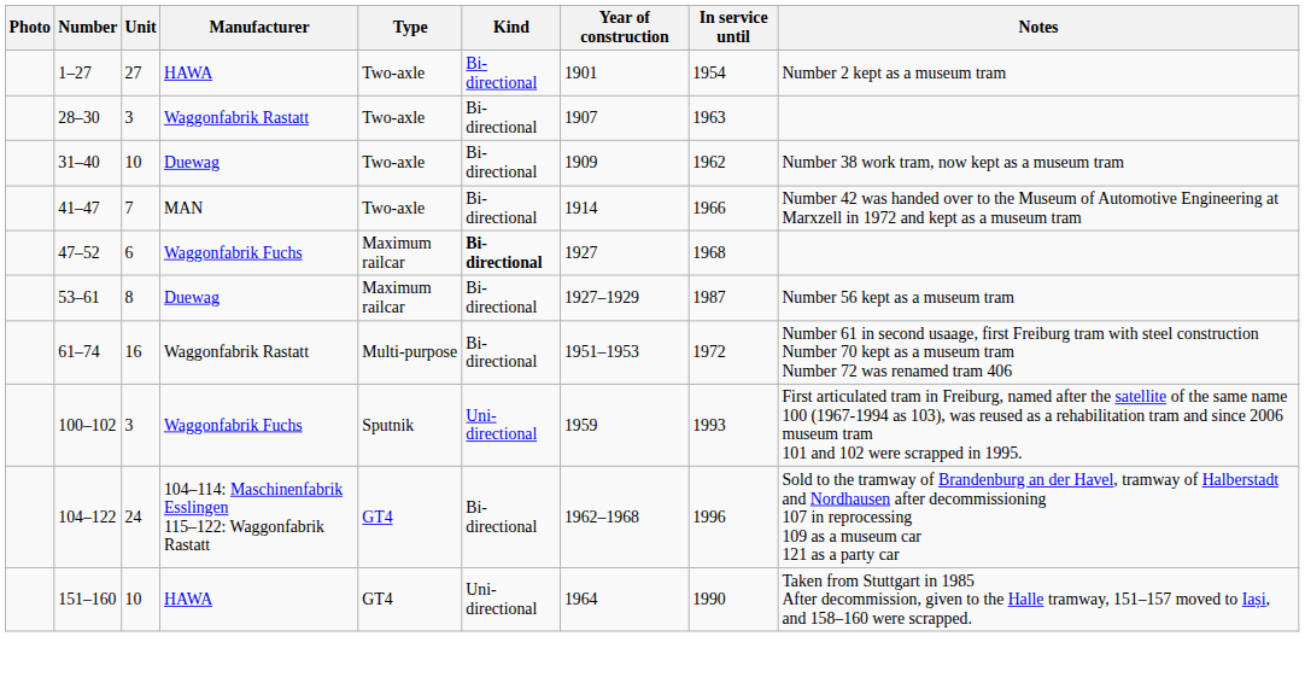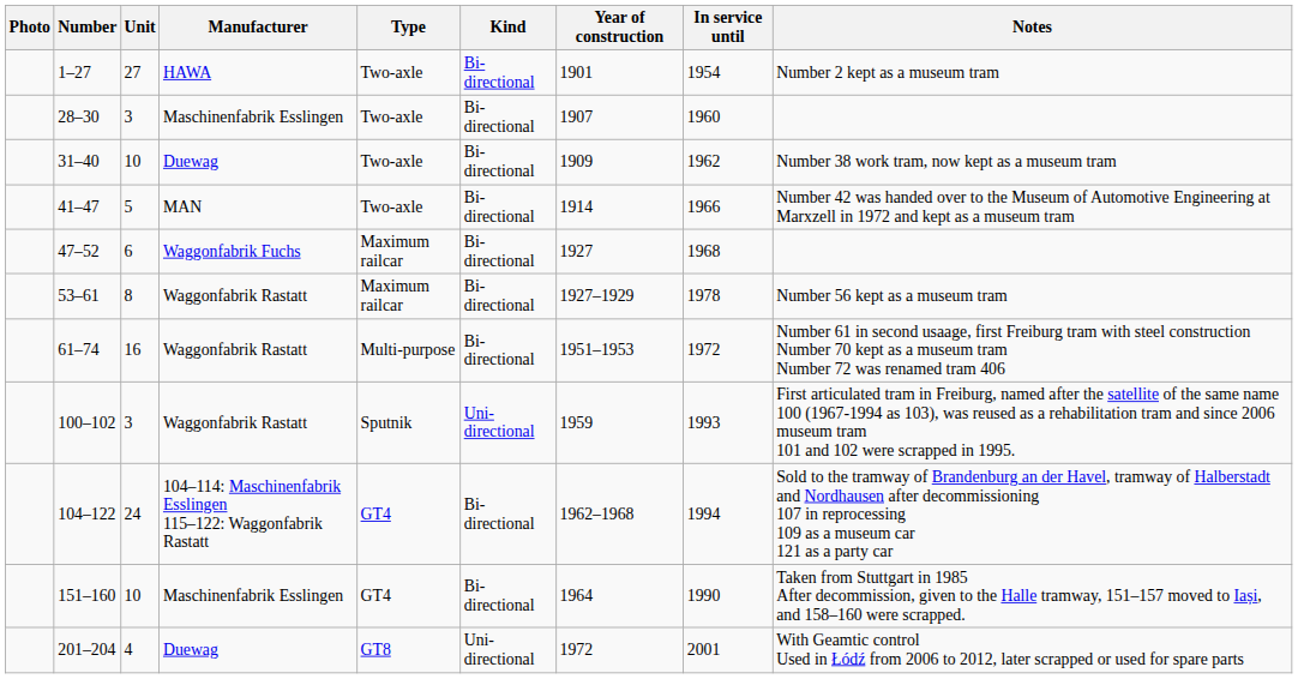28–30 | Manufacturer: Waggonfabrik Rastatt -> Maschinenfabrik Esslingen
28–30 | In service until: 1963 -> 1960
41–47 | Unit: 7 -> 5
47–52 | Kind: bold -> normal
53–61 | Manufacturer: Duewag -> Waggonfabrik Rastatt
53–61 | In service until: 1987 -> 1978
100–102 | Manufacturer: Waggonfabrik Fuchs -> Waggonfabrik Rastatt
104–122 | In service until: 1996 -> 1994
151–160 | Manufacturer: HAWA -> Maschinenfabrik Esslingen
151–160 | Kind: Uni-directional -> Bi-directional
+ row: 201–204 | 4 | Duewag | GT8 | Uni-directional | 1972 | 2001 | With Geamtic control Used in Łódź from 2006 to 2012, later scrapped or used for spare parts
